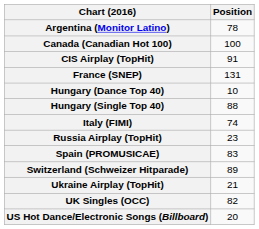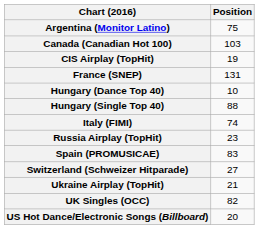Argentina (Monitor Latino) | Position: 78 -> 75
Canada (Canadian Hot 100) | Position: 100 -> 103
CIS Airplay (TopHit) | Position: 91 -> 19
Switzerland (Schweizer Hitparade) | Position: 89 -> 27
